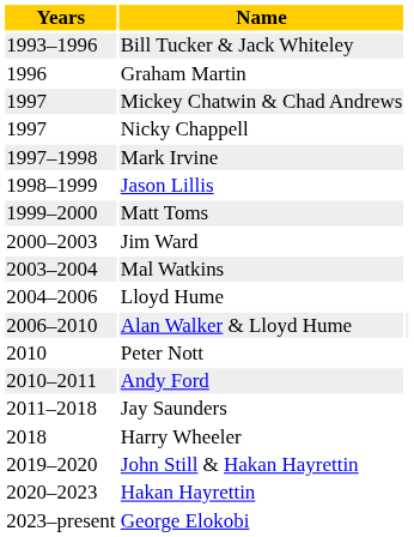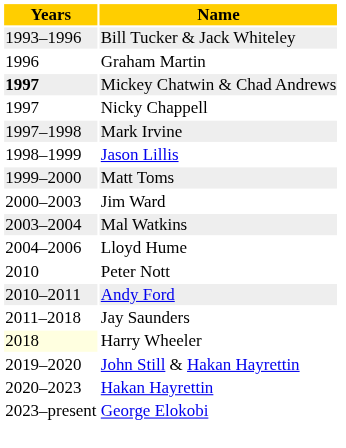Mickey Chatwin & Chad Andrews | Years: normal -> bold
- row: 2006–2010 | Alan Walker & Lloyd Hume
Harry Wheeler | Years: no background -> lightyellow background
